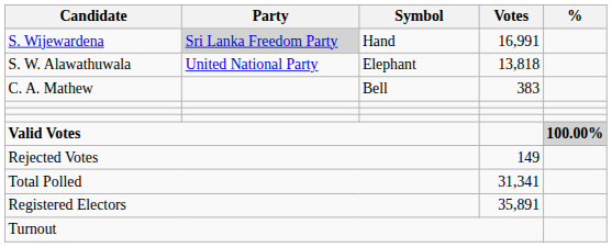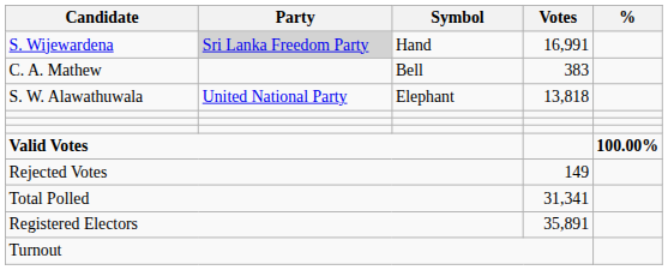rows swapped: S. W. Alawathuwala <-> C. A. Mathew
Valid Votes | %: lightgrey background -> no background
